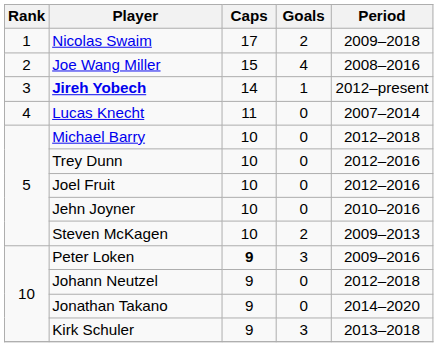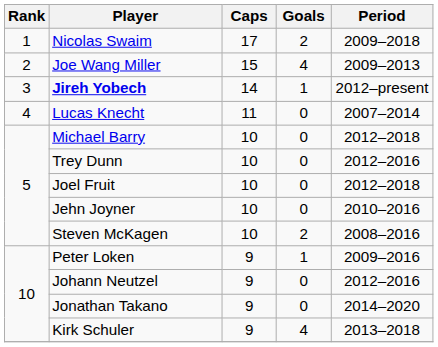Joe Wang Miller | Period: 2008–2016 -> 2009–2013
Joel Fruit | Period: 2012–2016 -> 2012–2018
Steven McKagen | Period: 2009–2013 -> 2008–2016
Peter Loken | Caps: bold -> normal
Peter Loken | Goals: 3 -> 1
Johann Neutzel | Period: 2012–2018 -> 2012–2016
Kirk Schuler | Goals: 3 -> 4
